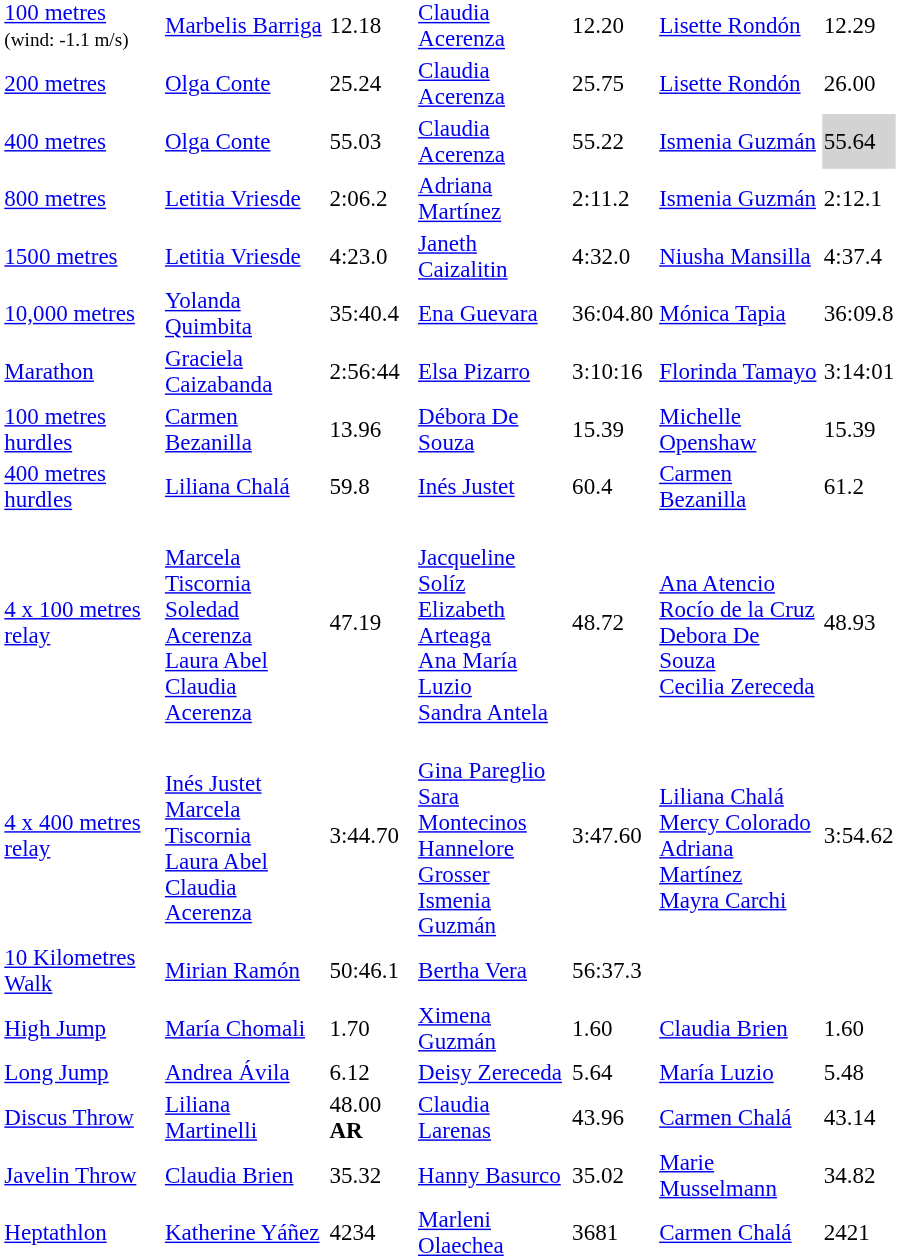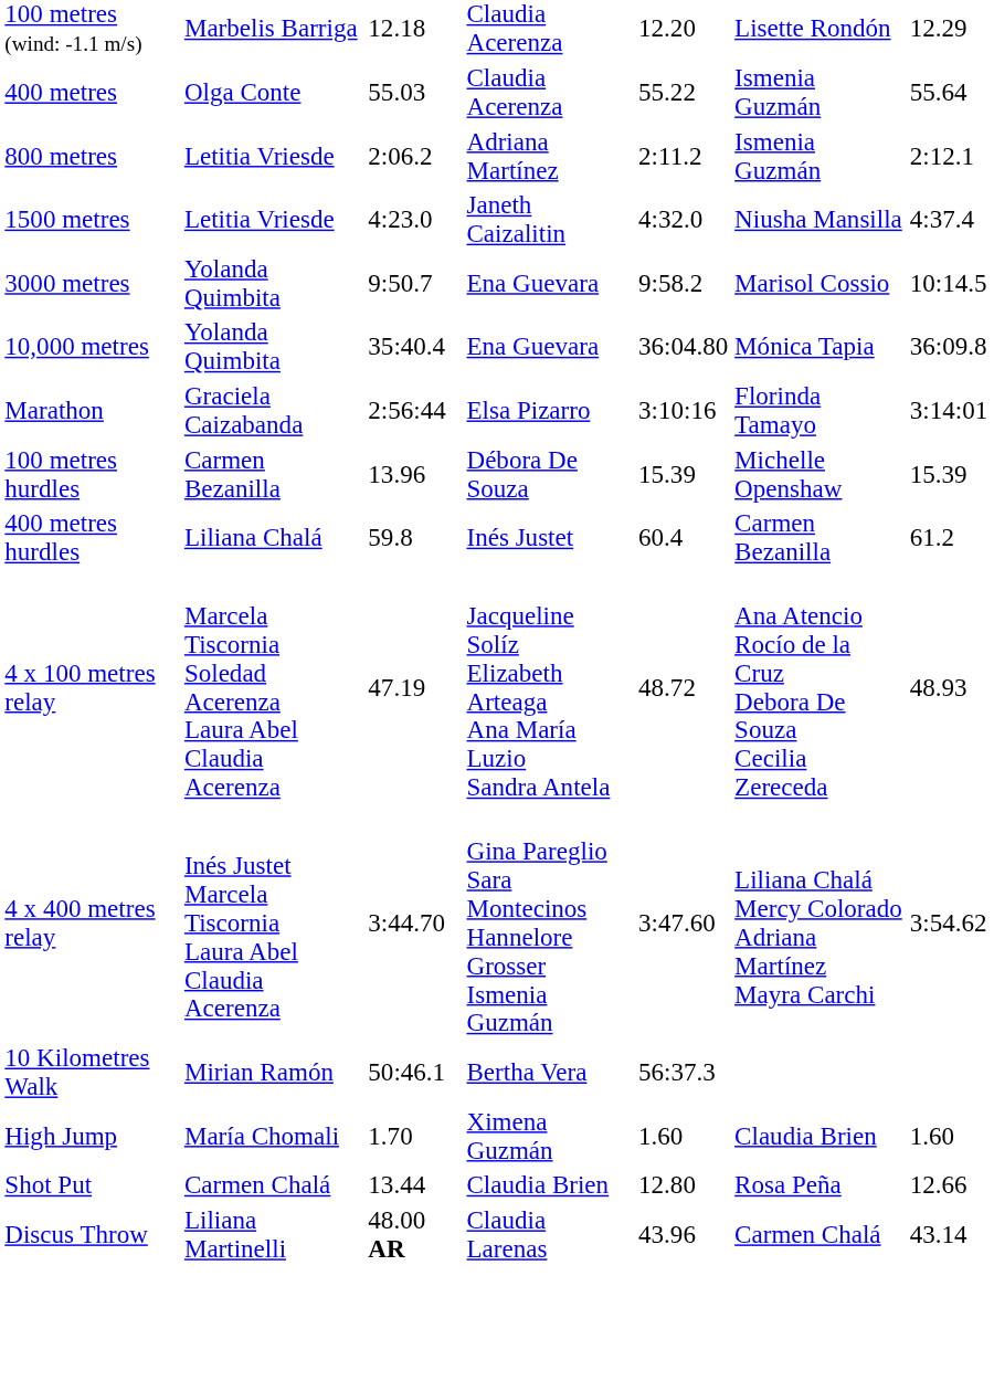- row: 200 metres | Olga Conte | 25.24 | Claudia Acerenza | 25.75 | Lisette Rondón | 26.00
400 metres | column 7: lightgrey background -> no background
+ row: 3000 metres | Yolanda Quimbita | 9:50.7 | Ena Guevara | 9:58.2 | Marisol Cossio | 10:14.5
- row: Long Jump | Andrea Ávila | 6.12 | Deisy Zereceda | 5.64 | María Luzio | 5.48
+ row: Shot Put | Carmen Chalá | 13.44 | Claudia Brien | 12.80 | Rosa Peña | 12.66
- row: Javelin Throw | Claudia Brien | 35.32 | Hanny Basurco | 35.02 | Marie Musselmann | 34.82
- row: Heptathlon | Katherine Yáñez | 4234 | Marleni Olaechea | 3681 | Carmen Chalá | 2421
